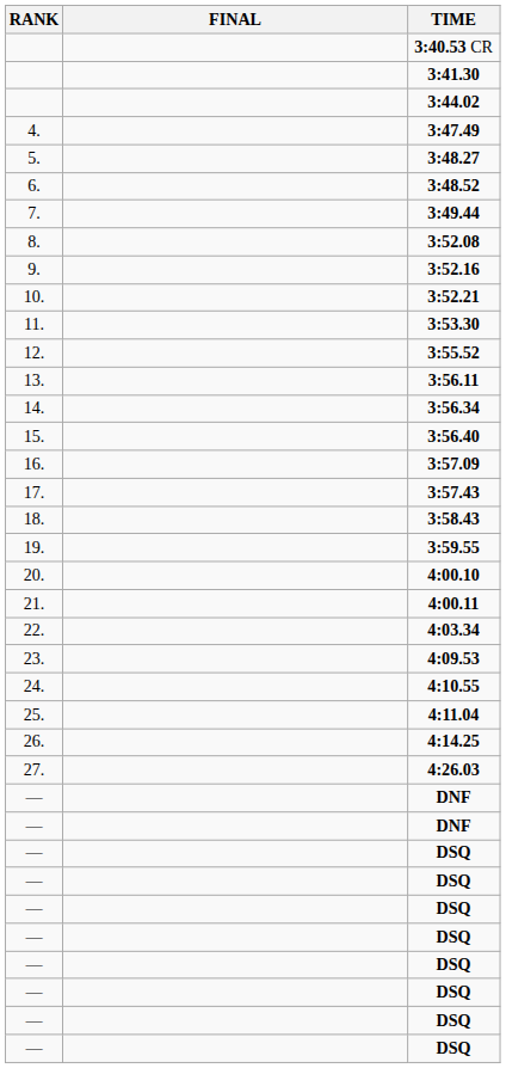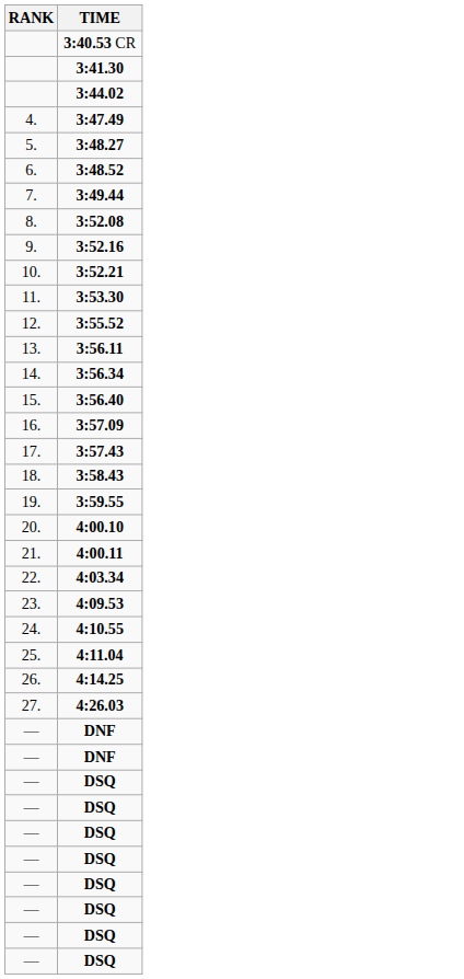- column: FINAL
